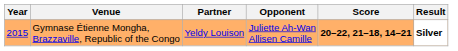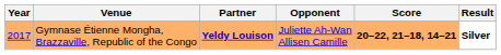Gymnase Étienne Mongha, Brazzaville, Republic of the Congo | Year: 2015 -> 2017
Gymnase Étienne Mongha, Brazzaville, Republic of the Congo | Partner: normal -> bold
